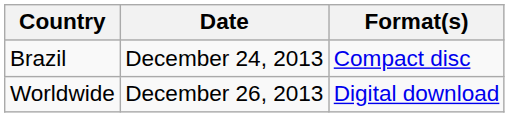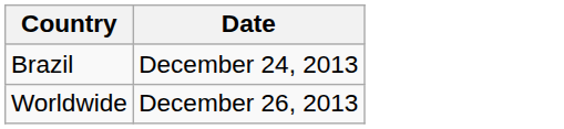- column: Format(s) | Compact disc | Digital download
